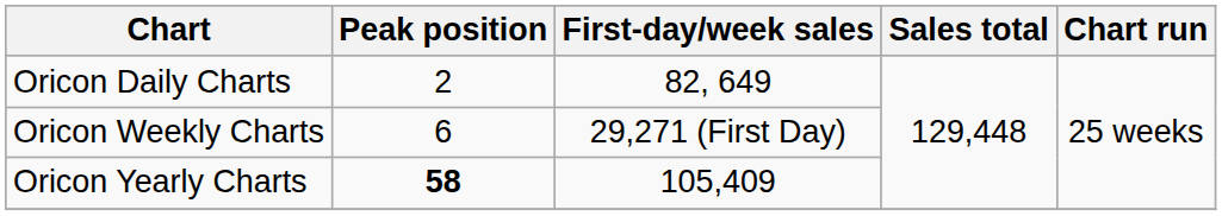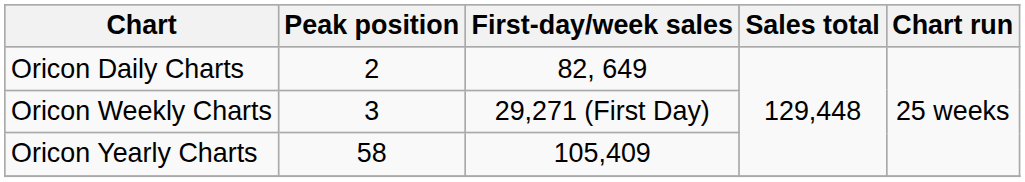Oricon Weekly Charts | Peak position: 6 -> 3
Oricon Yearly Charts | Peak position: bold -> normal
